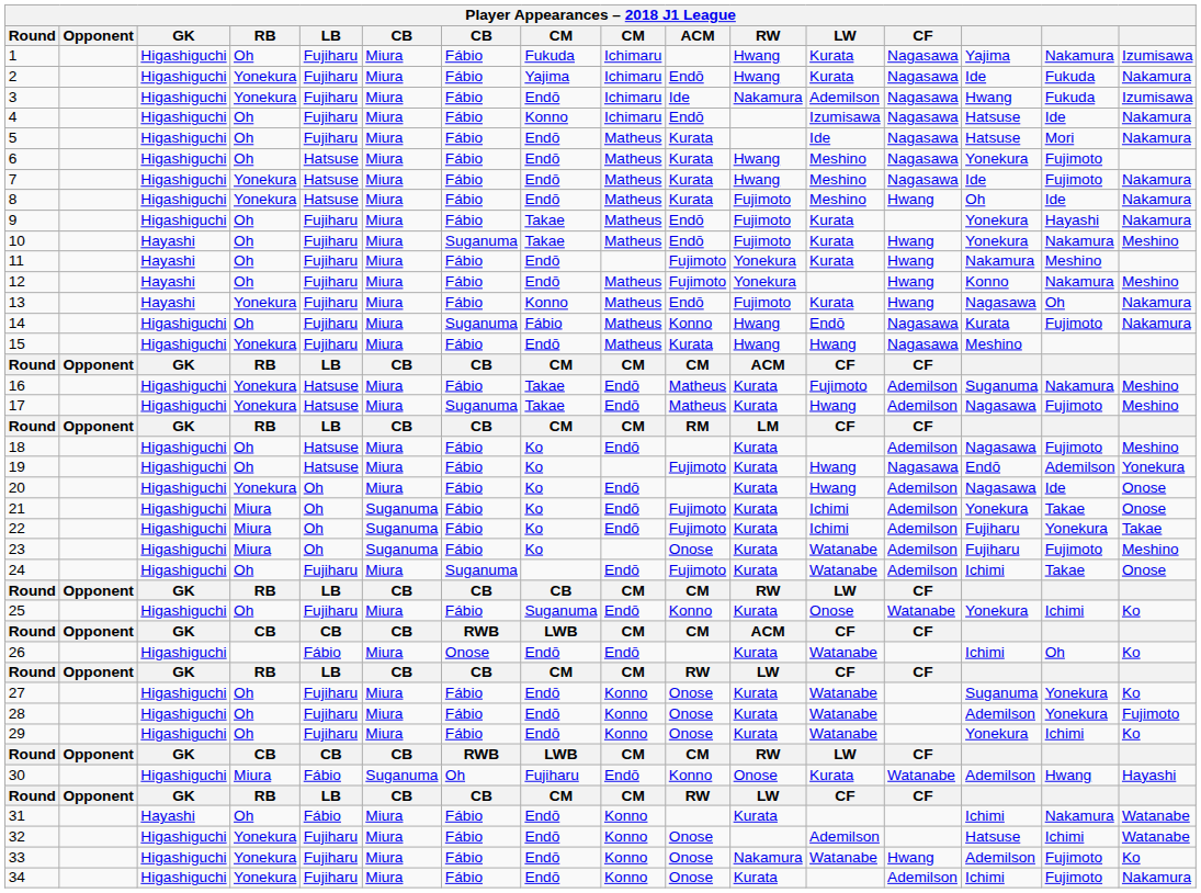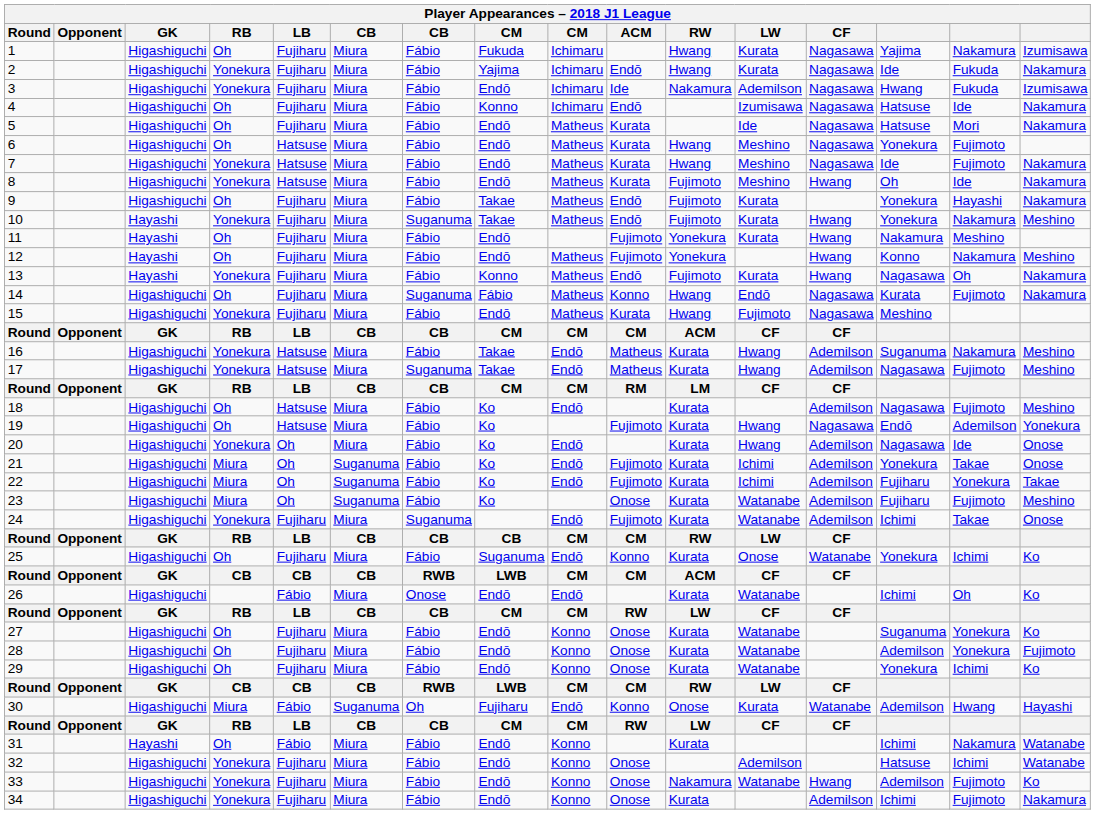10 | RB: Oh -> Yonekura
15 | LW: Hwang -> Fujimoto
16 | LW: Fujimoto -> Hwang
24 | RB: Oh -> Yonekura
